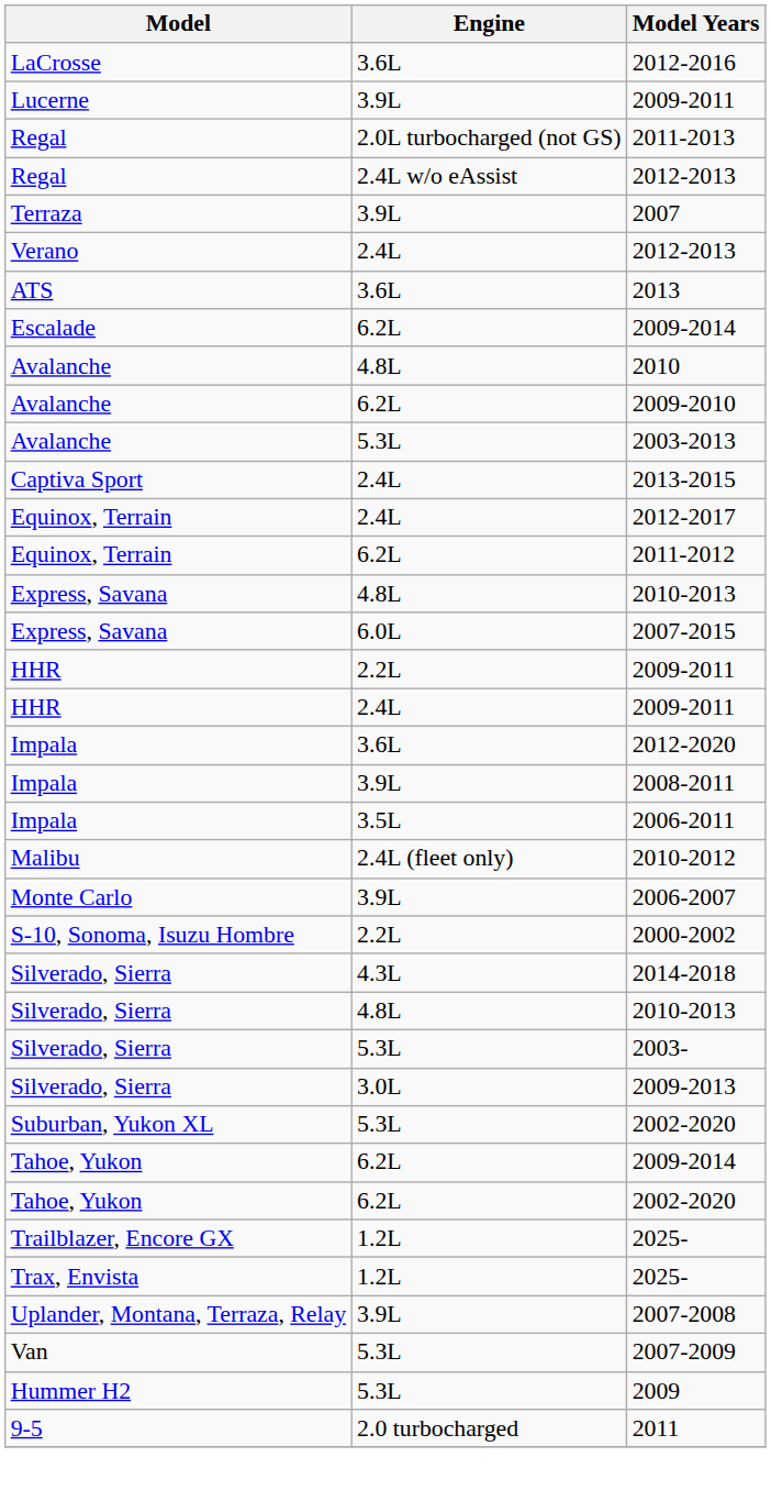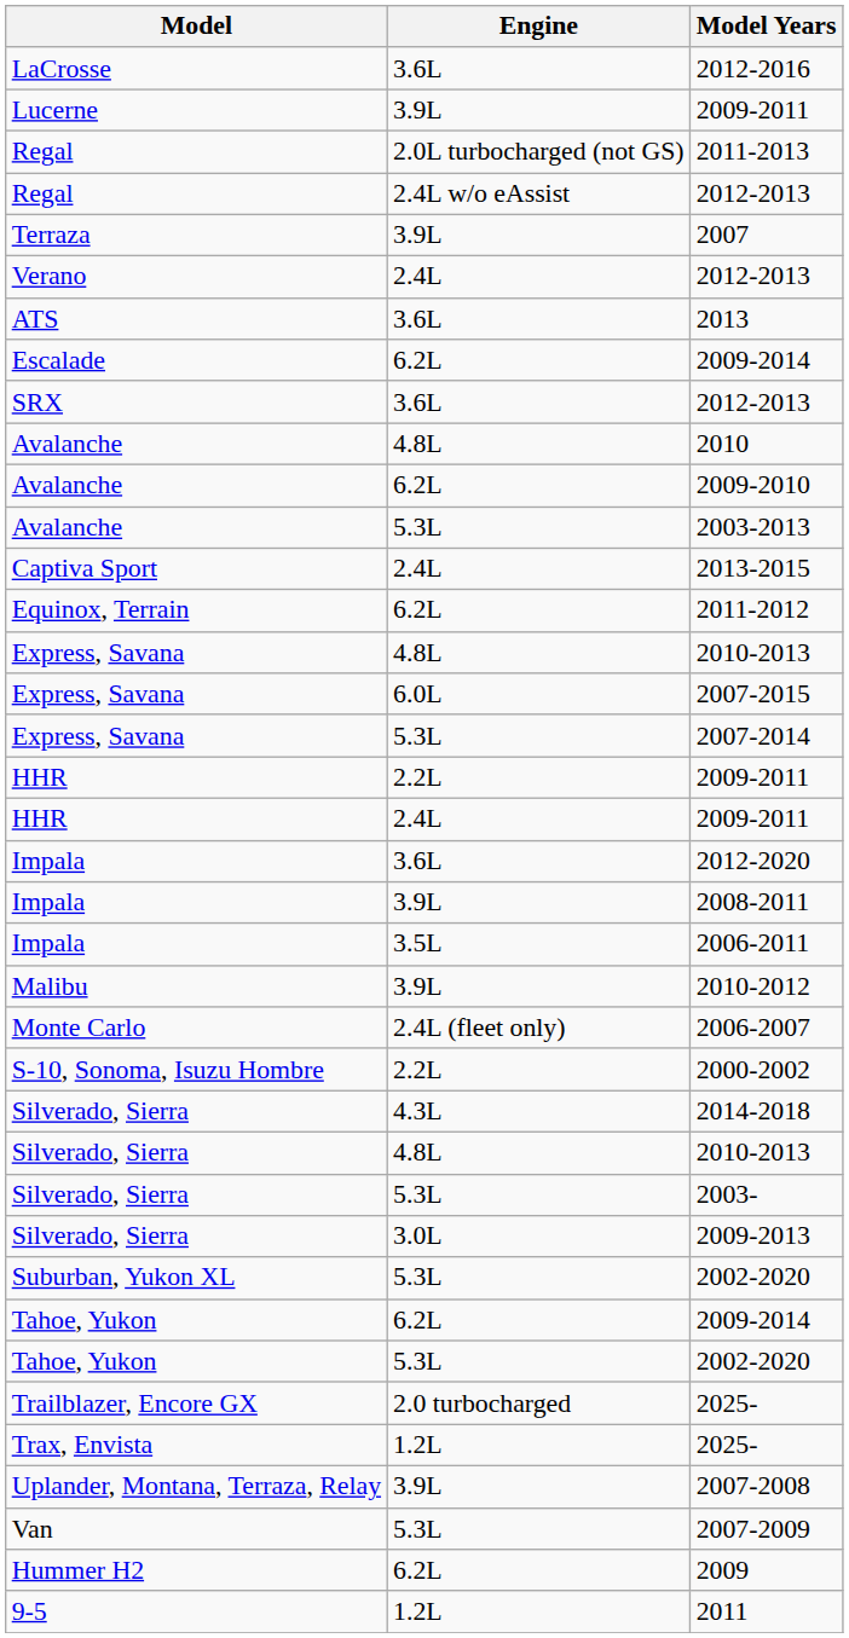+ row: SRX | 3.6L | 2012-2013
- row: Equinox, Terrain | 2.4L | 2012-2017
+ row: Express, Savana | 5.3L | 2007-2014
2010-2012 | Engine: 2.4L (fleet only) -> 3.9L
2006-2007 | Engine: 3.9L -> 2.4L (fleet only)
Tahoe, Yukon / 2002-2020 | Engine: 6.2L -> 5.3L
Trailblazer, Encore GX / 2025- | Engine: 1.2L -> 2.0 turbocharged
2009 | Engine: 5.3L -> 6.2L
2011 | Engine: 2.0 turbocharged -> 1.2L
